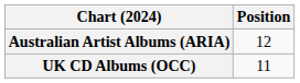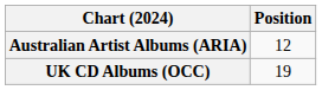UK CD Albums (OCC) | Position: 11 -> 19
